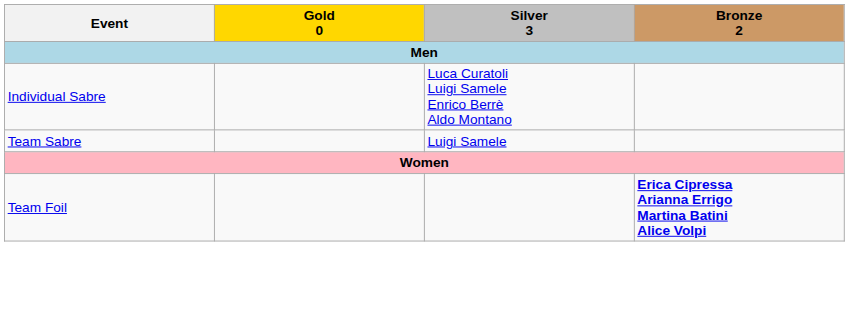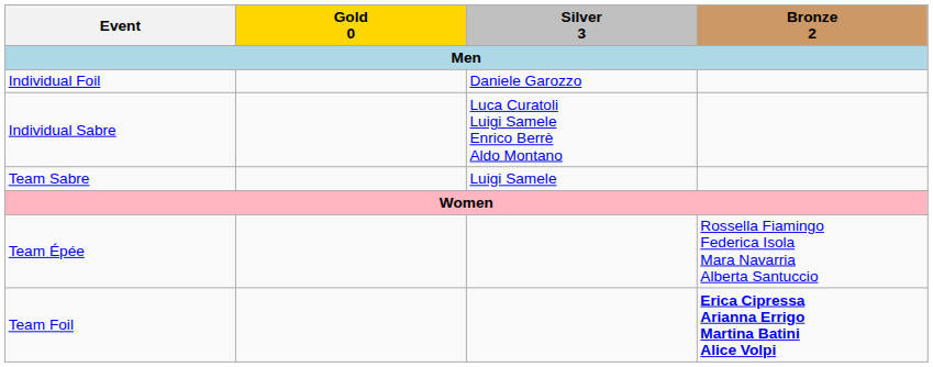+ row: Individual Foil | Daniele Garozzo
+ row: Team Épée | Rossella Fiamingo Federica Isola Mara Navarria Alberta Santuccio
